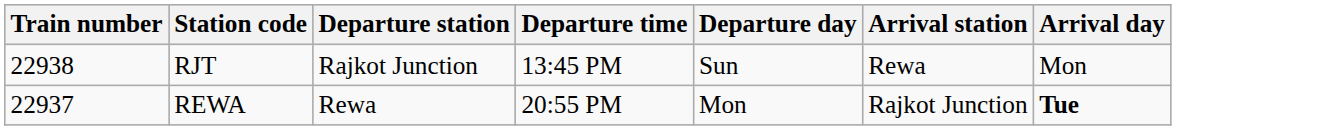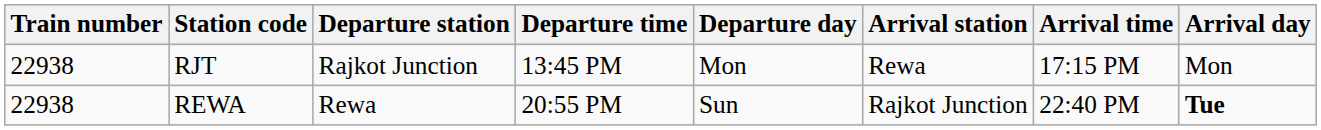+ column: Arrival time | 17:15 PM | 22:40 PM
RJT | Departure day: Sun -> Mon
REWA | Train number: 22937 -> 22938
REWA | Departure day: Mon -> Sun
